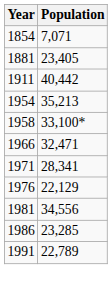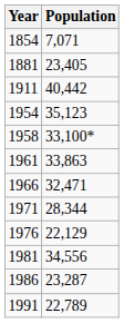1954 | Population: 35,213 -> 35,123
+ row: 1961 | 33,863
1971 | Population: 28,341 -> 28,344
1986 | Population: 23,285 -> 23,287
